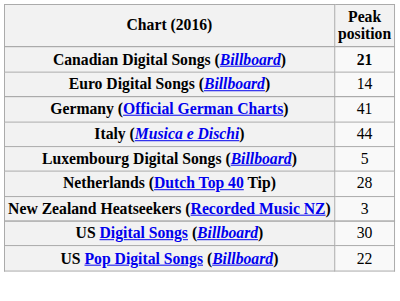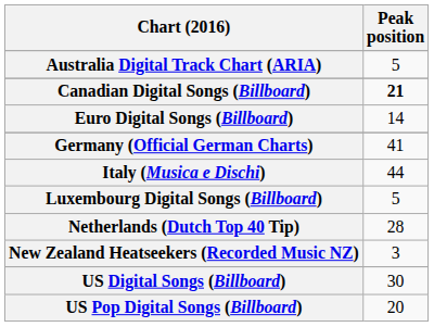+ row: Australia Digital Track Chart (ARIA) | 5
US Pop Digital Songs (Billboard) | Peak position: 22 -> 20
